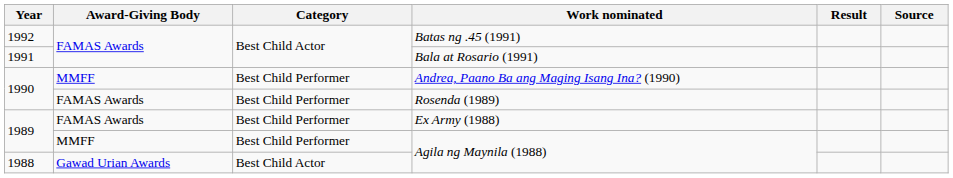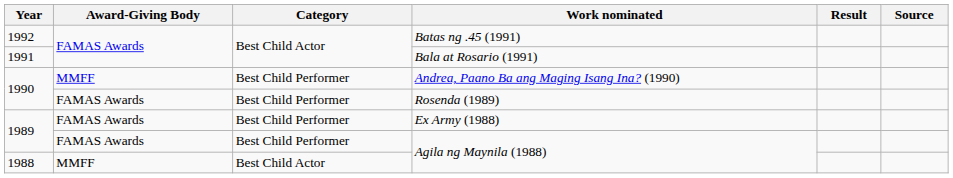1989 / Agila ng Maynila (1988) | Award-Giving Body: MMFF -> FAMAS Awards
1988 / Agila ng Maynila (1988) | Award-Giving Body: Gawad Urian Awards -> MMFF
